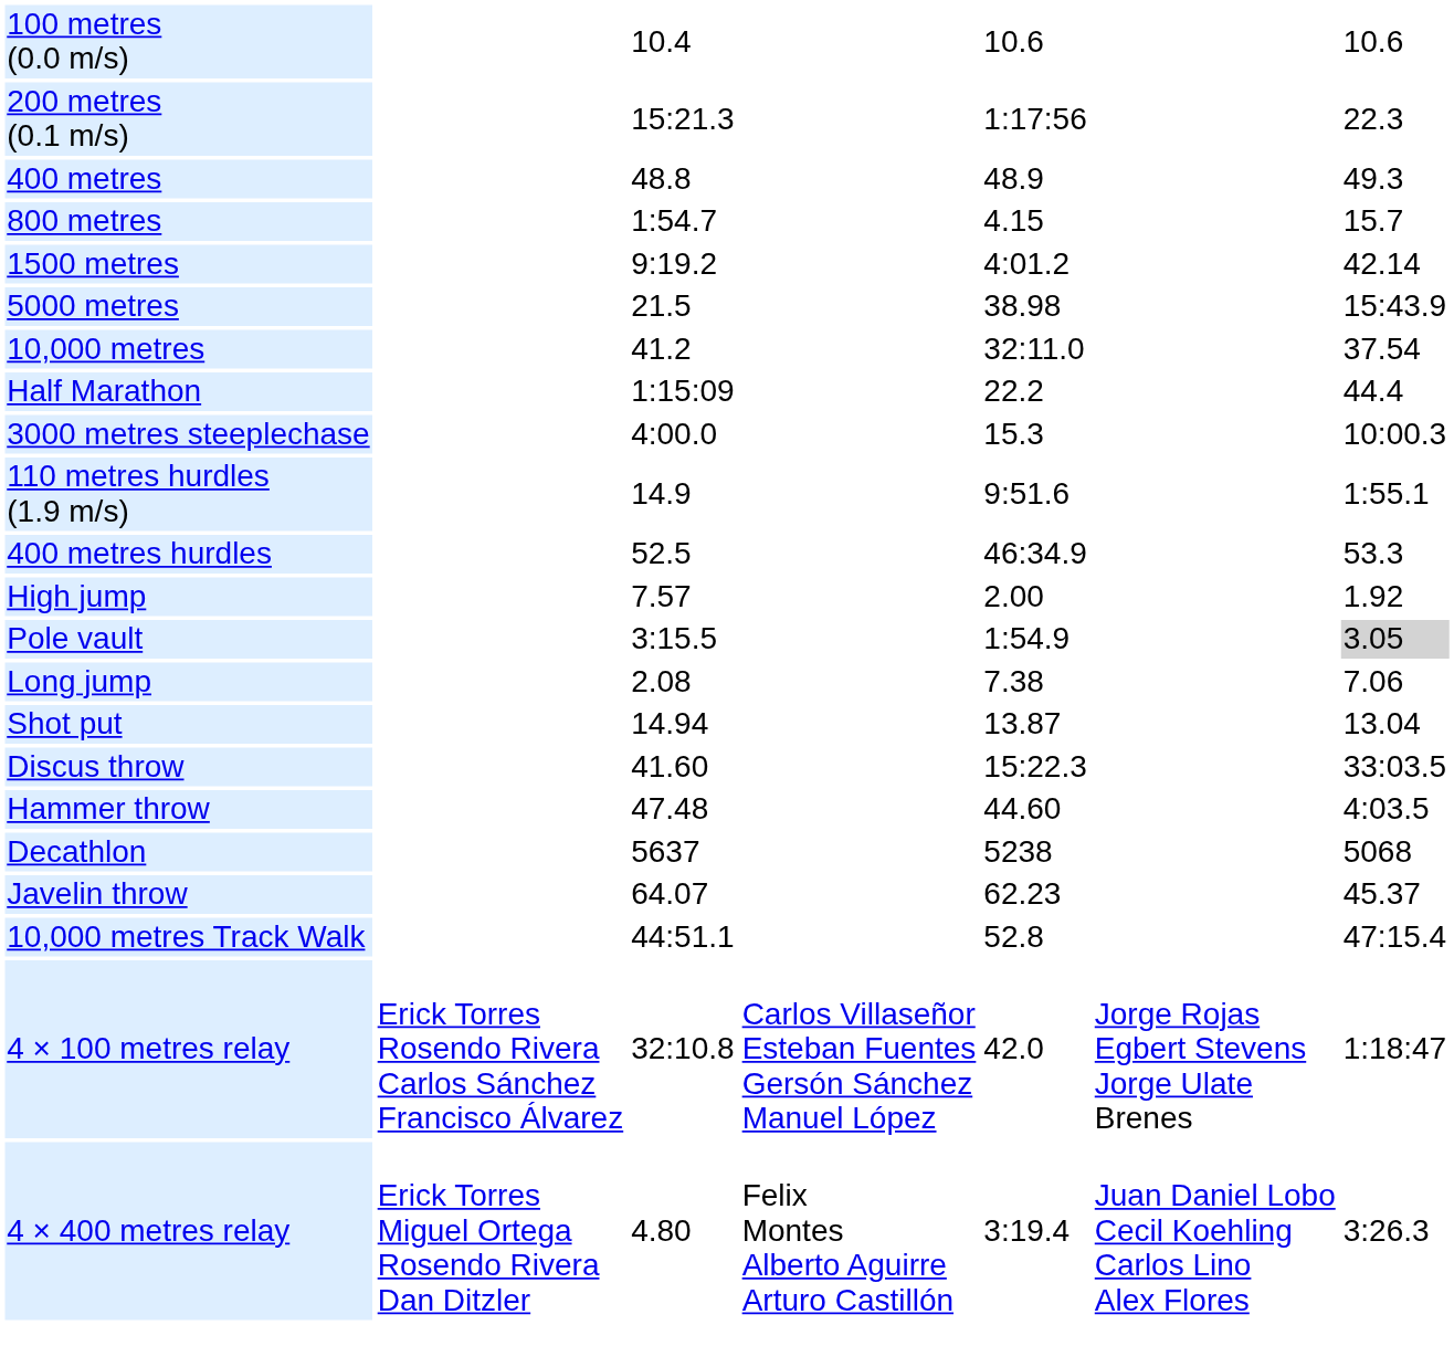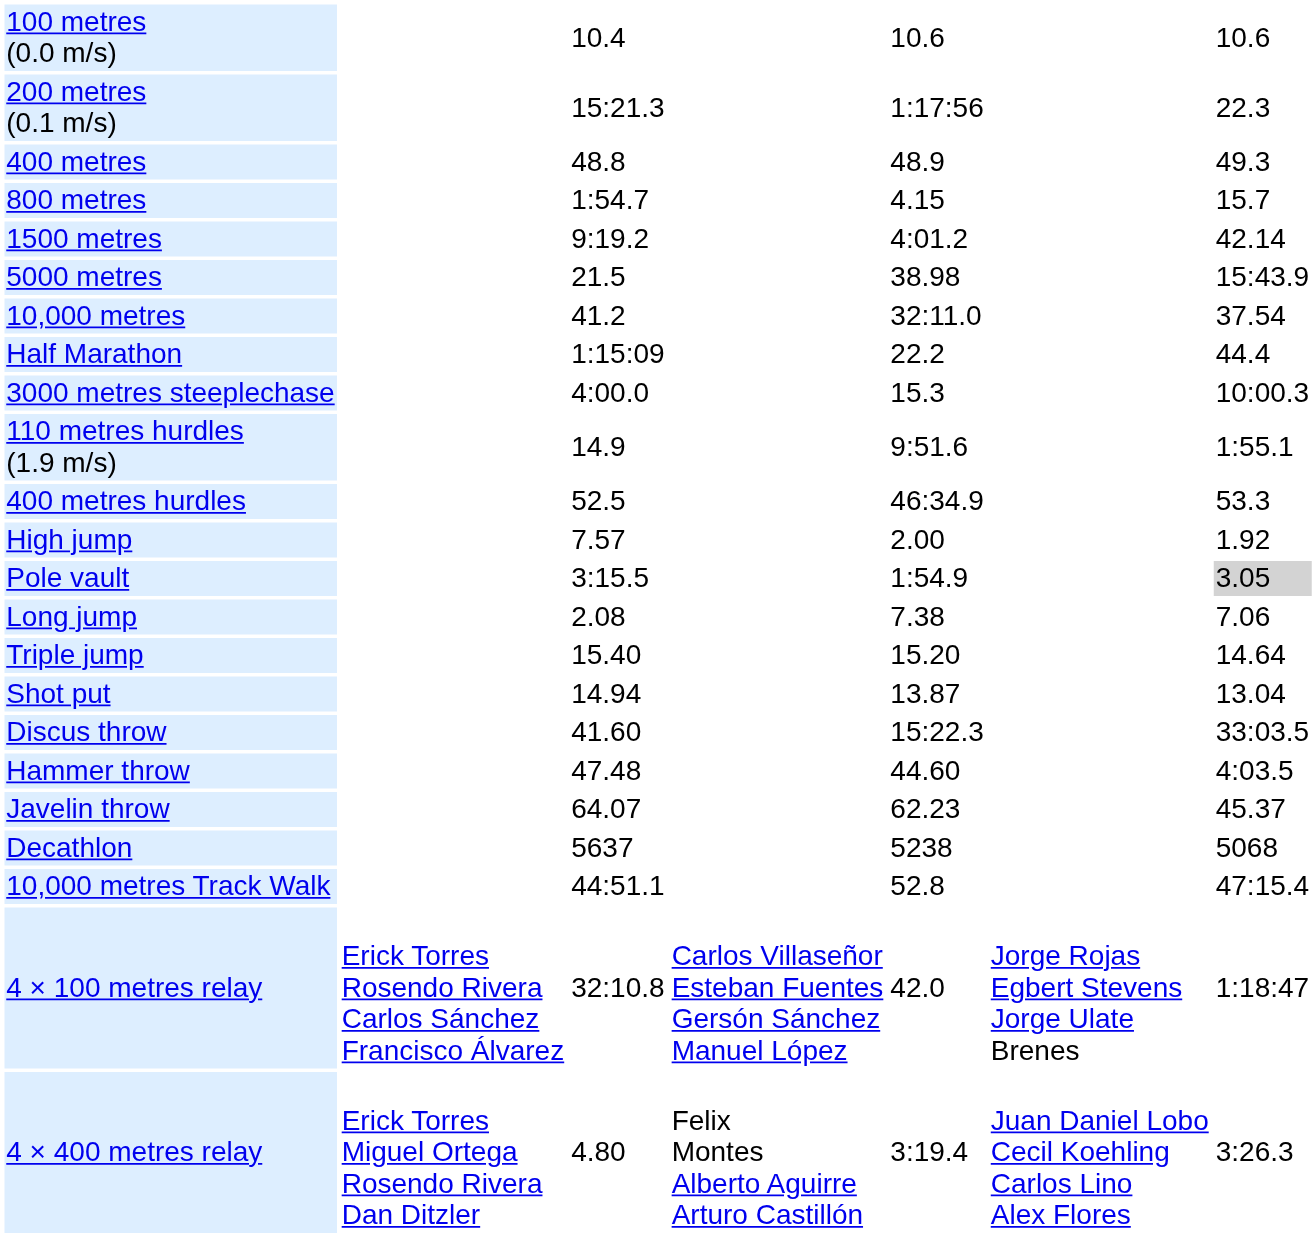+ row: Triple jump | 15.40 | 15.20 | 14.64
rows swapped: Javelin throw <-> Decathlon
